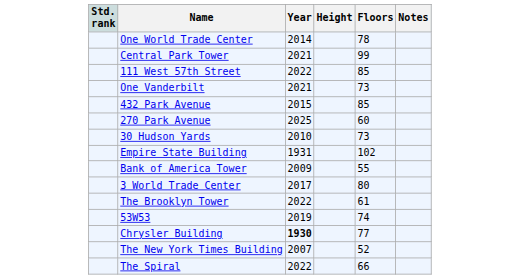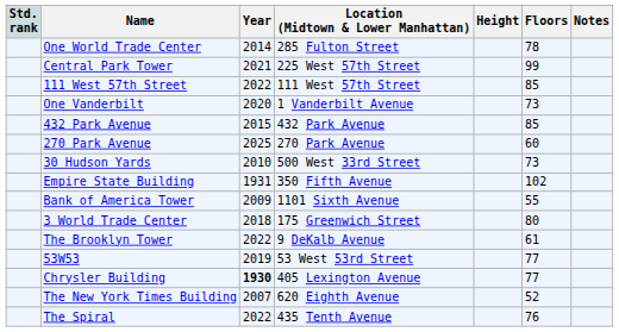+ column: Location (Midtown & Lower Manhattan) | 285 Fulton Street | 225 West 57th Street | 111 West 57th Street | 1 Vanderbilt Avenue | 432 Park Avenue | 270 Park Avenue | 500 West 33rd Street | 350 Fifth Avenue | 1101 Sixth Avenue | 175 Greenwich Street | 9 DeKalb Avenue | 53 West 53rd Street | 405 Lexington Avenue | 620 Eighth Avenue | 435 Tenth Avenue
One Vanderbilt | Year: 2021 -> 2020
3 World Trade Center | Year: 2017 -> 2018
53W53 | Floors: 74 -> 77
The Spiral | Floors: 66 -> 76
